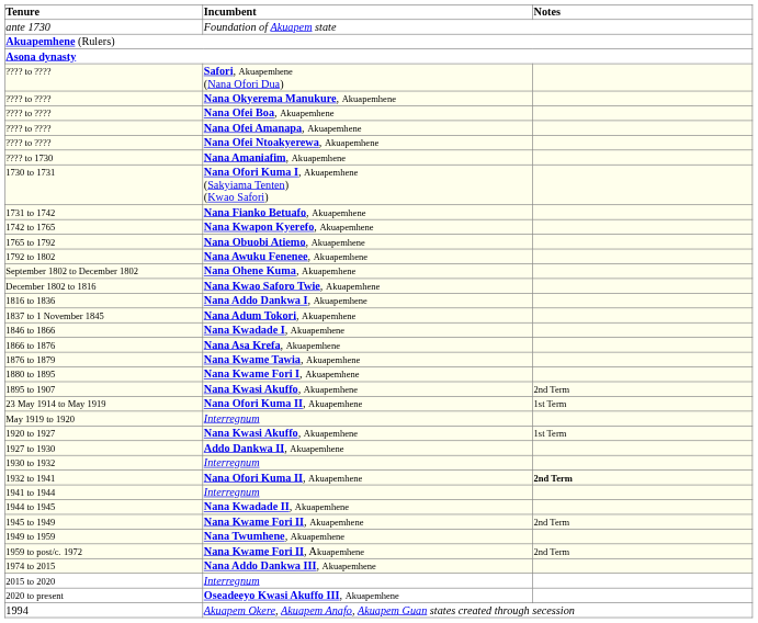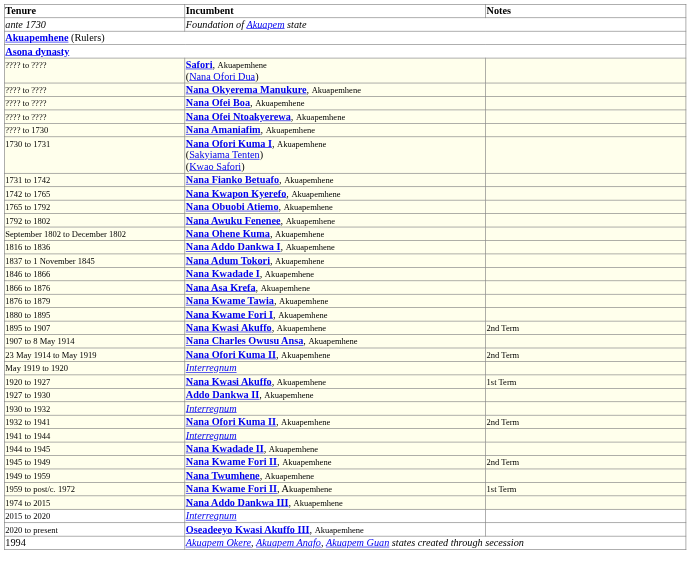- row: ???? to ???? | Nana Ofei Amanapa, Akuapemhene
- row: December 1802 to 1816 | Nana Kwao Saforo Twie, Akuapemhene
+ row: 1907 to 8 May 1914 | Nana Charles Owusu Ansa, Akuapemhene
23 May 1914 to May 1919 | Notes: 1st Term -> 2nd Term
1932 to 1941 | Notes: bold -> normal
1959 to post/c. 1972 | Notes: 2nd Term -> 1st Term
